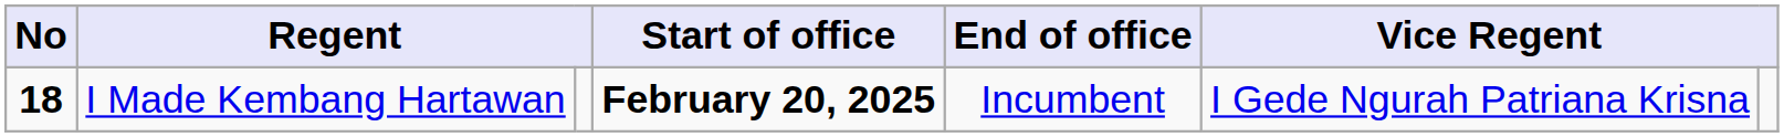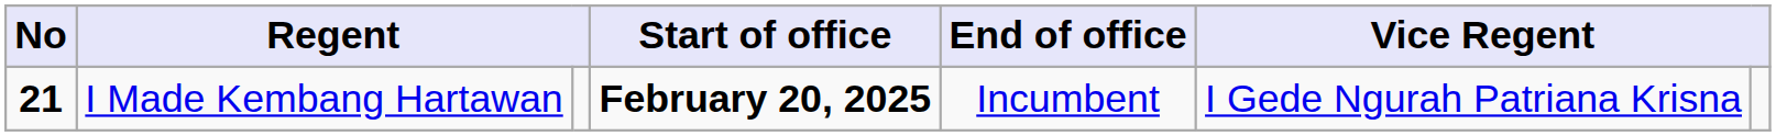I Made Kembang Hartawan | No: 18 -> 21
